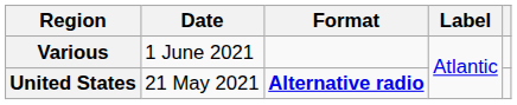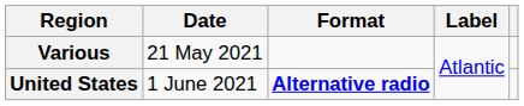Various | Date: 1 June 2021 -> 21 May 2021
United States | Date: 21 May 2021 -> 1 June 2021
